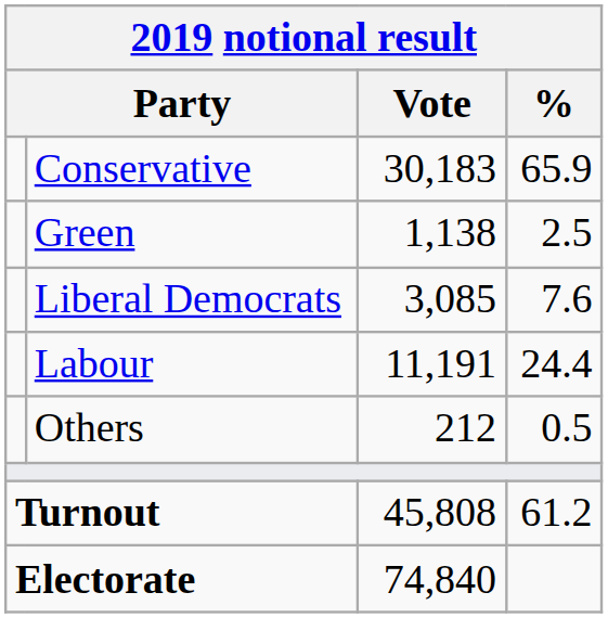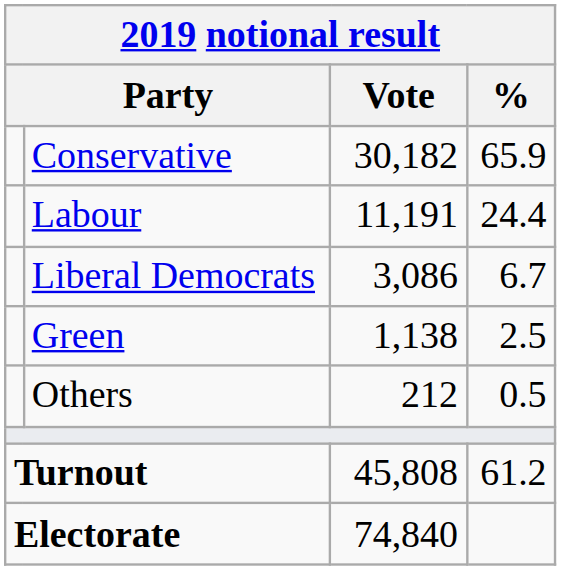Conservative | Vote: 30,183 -> 30,182
rows swapped: Labour <-> Green
Liberal Democrats | Vote: 3,085 -> 3,086
Liberal Democrats | %: 7.6 -> 6.7
